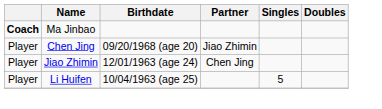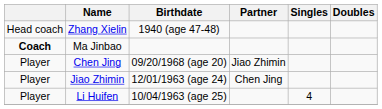+ row: Head coach | Zhang Xielin | 1940 (age 47-48)
Li Huifen | Singles: 5 -> 4
